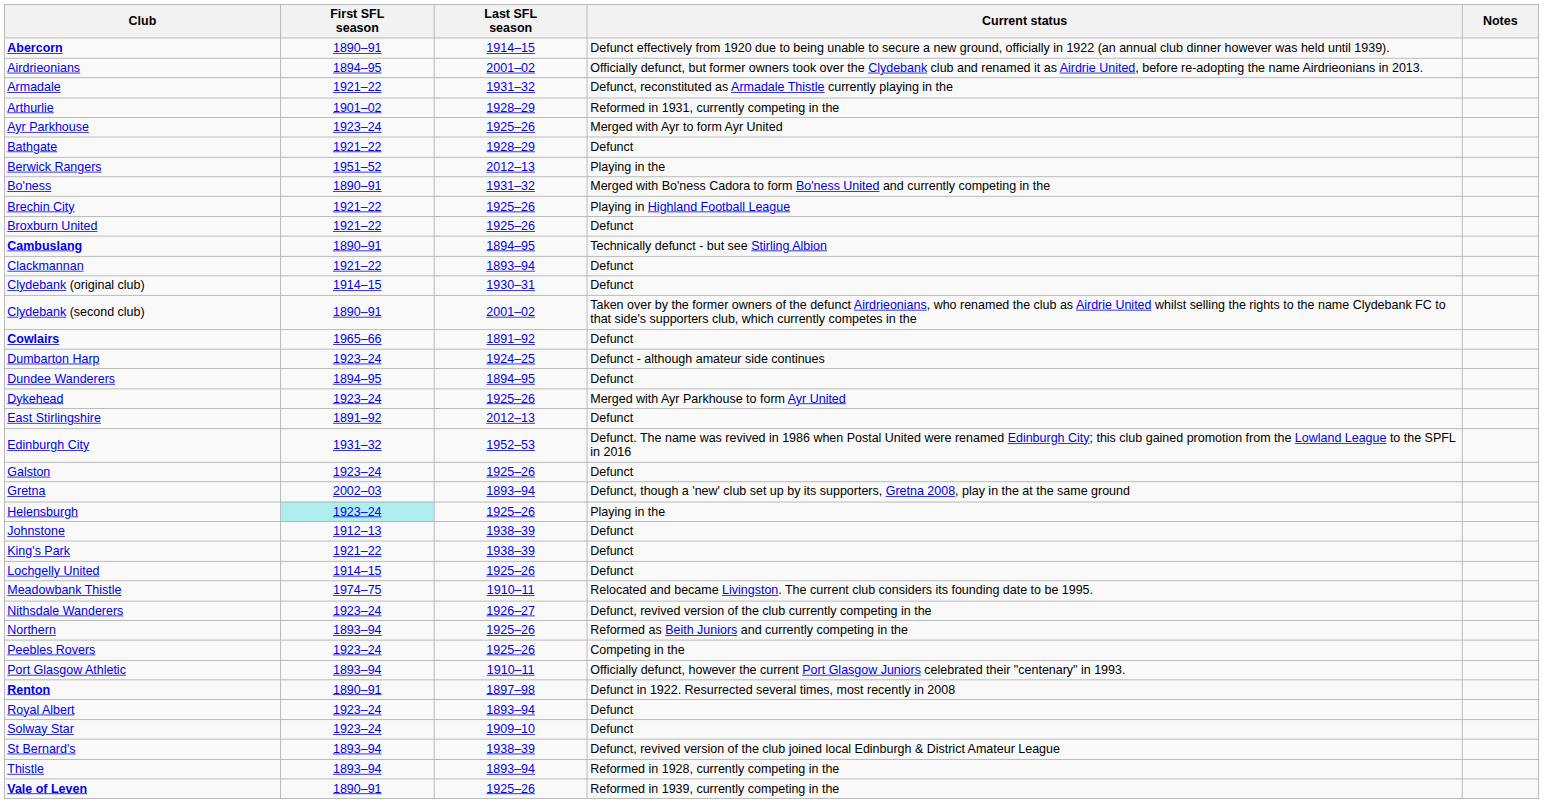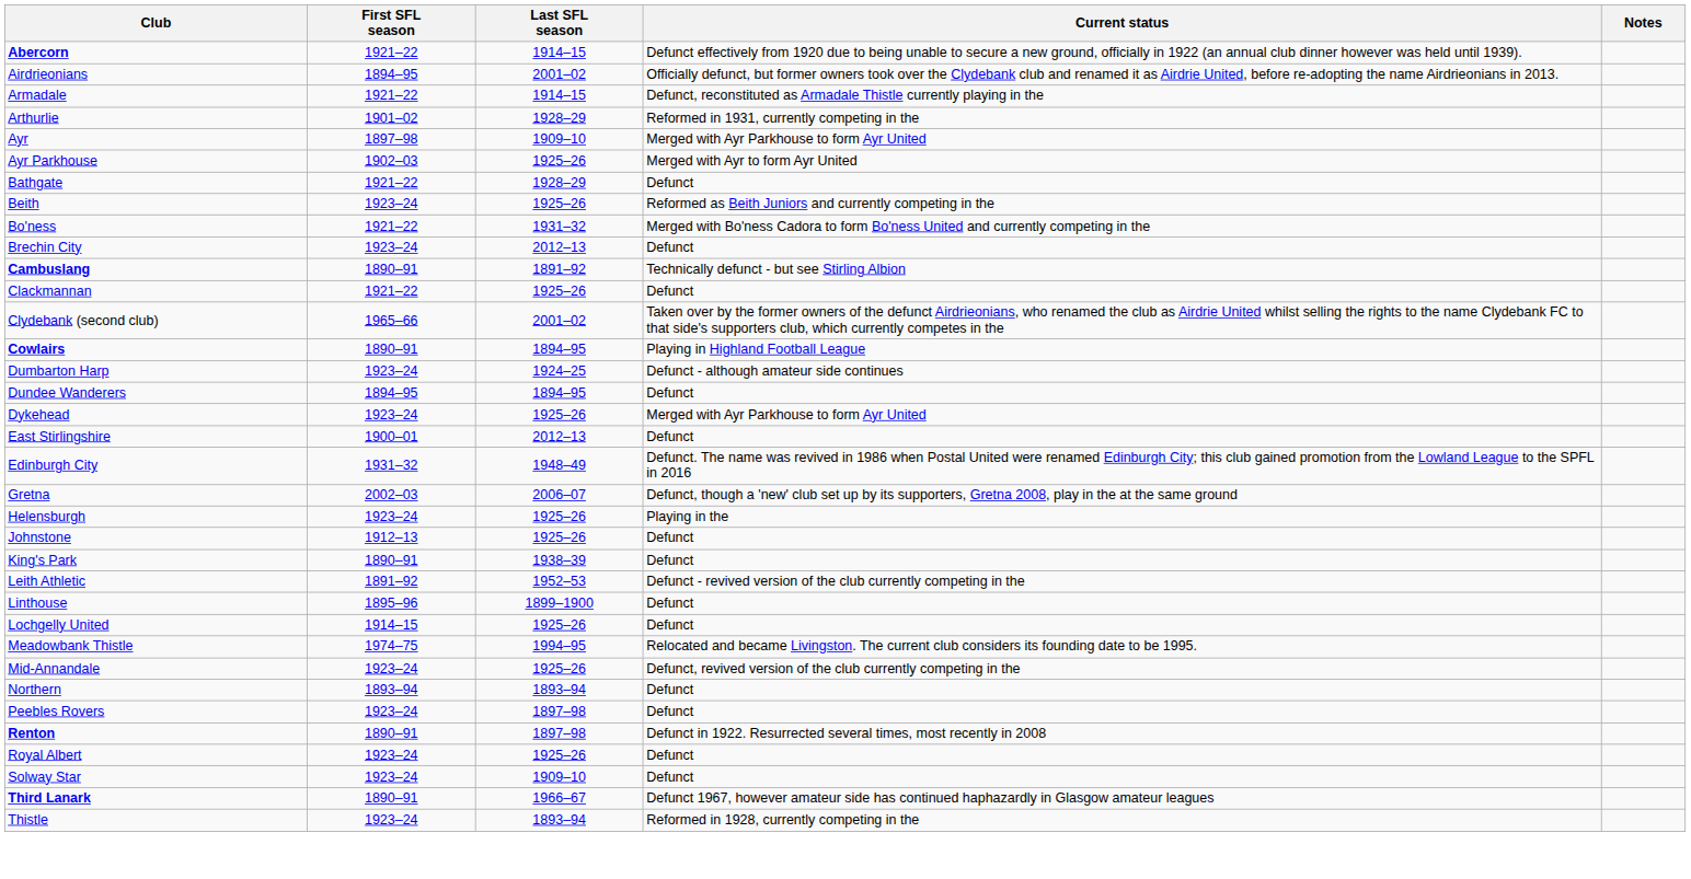Abercorn | First SFL season: 1890–91 -> 1921–22
Armadale | Last SFL season: 1931–32 -> 1914–15
+ row: Ayr | 1897–98 | 1909–10 | Merged with Ayr Parkhouse to form Ayr United
Ayr Parkhouse | First SFL season: 1923–24 -> 1902–03
+ row: Beith | 1923–24 | 1925–26 | Reformed as Beith Juniors and currently competing in the
- row: Berwick Rangers | 1951–52 | 2012–13 | Playing in the
Bo'ness | First SFL season: 1890–91 -> 1921–22
Brechin City | First SFL season: 1921–22 -> 1923–24
Brechin City | Last SFL season: 1925–26 -> 2012–13
Brechin City | Current status: Playing in Highland Football League -> Defunct
- row: Broxburn United | 1921–22 | 1925–26 | Defunct
Cambuslang | Last SFL season: 1894–95 -> 1891–92
Clackmannan | Last SFL season: 1893–94 -> 1925–26
- row: Clydebank (original club) | 1914–15 | 1930–31 | Defunct
Clydebank (second club) | First SFL season: 1890–91 -> 1965–66
Cowlairs | First SFL season: 1965–66 -> 1890–91
Cowlairs | Last SFL season: 1891–92 -> 1894–95
Cowlairs | Current status: Defunct -> Playing in Highland Football League
East Stirlingshire | First SFL season: 1891–92 -> 1900–01
Edinburgh City | Last SFL season: 1952–53 -> 1948–49
- row: Galston | 1923–24 | 1925–26 | Defunct
Gretna | Last SFL season: 1893–94 -> 2006–07
Helensburgh | First SFL season: paleturquoise background -> no background
Johnstone | Last SFL season: 1938–39 -> 1925–26
King's Park | First SFL season: 1921–22 -> 1890–91
+ row: Leith Athletic | 1891–92 | 1952–53 | Defunct - revived version of the club currently competing in the
+ row: Linthouse | 1895–96 | 1899–1900 | Defunct
Meadowbank Thistle | Last SFL season: 1910–11 -> 1994–95
+ row: Mid-Annandale | 1923–24 | 1925–26 | Defunct, revived version of the club currently competing in the
- row: Nithsdale Wanderers | 1923–24 | 1926–27 | Defunct, revived version of the club currently competing in the
Northern | Last SFL season: 1925–26 -> 1893–94
Northern | Current status: Reformed as Beith Juniors and currently competing in the -> Defunct
Peebles Rovers | Last SFL season: 1925–26 -> 1897–98
Peebles Rovers | Current status: Competing in the -> Defunct
- row: Port Glasgow Athletic | 1893–94 | 1910–11 | Officially defunct, however the current Port Glasgow Juniors celebrated their "centenary" in 1993.
Royal Albert | Last SFL season: 1893–94 -> 1925–26
- row: St Bernard's | 1893–94 | 1938–39 | Defunct, revived version of the club joined local Edinburgh & District Amateur League
+ row: Third Lanark | 1890–91 | 1966–67 | Defunct 1967, however amateur side has continued haphazardly in Glasgow amateur leagues
Thistle | First SFL season: 1893–94 -> 1923–24
- row: Vale of Leven | 1890–91 | 1925–26 | Reformed in 1939, currently competing in the
